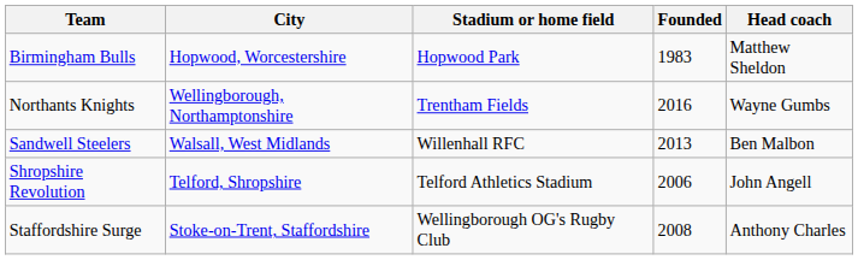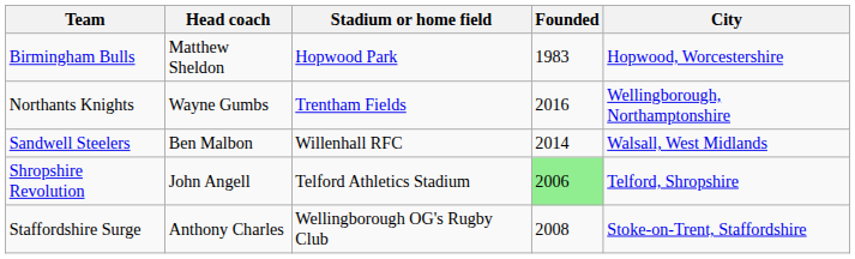columns swapped: City <-> Head coach
Sandwell Steelers | Founded: 2013 -> 2014
Shropshire Revolution | Founded: no background -> lightgreen background
